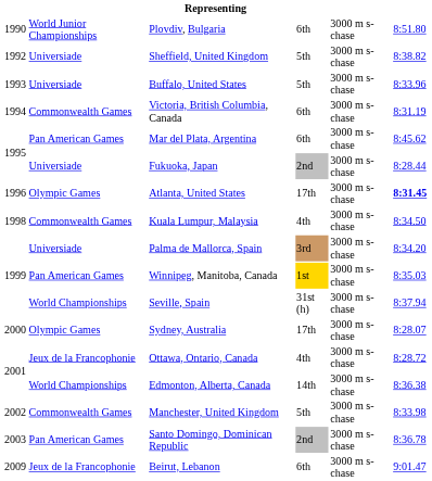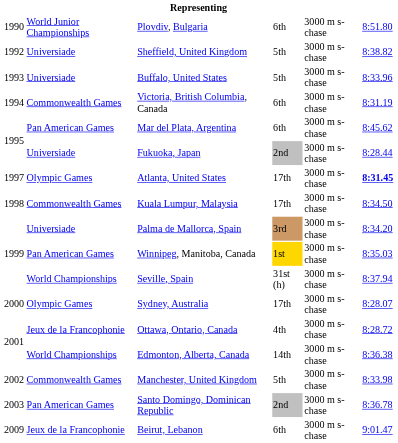Atlanta, United States | column 1: 1996 -> 1997
Kuala Lumpur, Malaysia | column 4: 4th -> 17th
